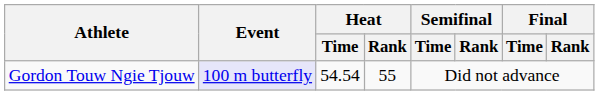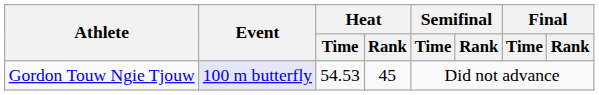Gordon Touw Ngie Tjouw | Heat / Time: 54.54 -> 54.53
Gordon Touw Ngie Tjouw | Heat / Rank: 55 -> 45
